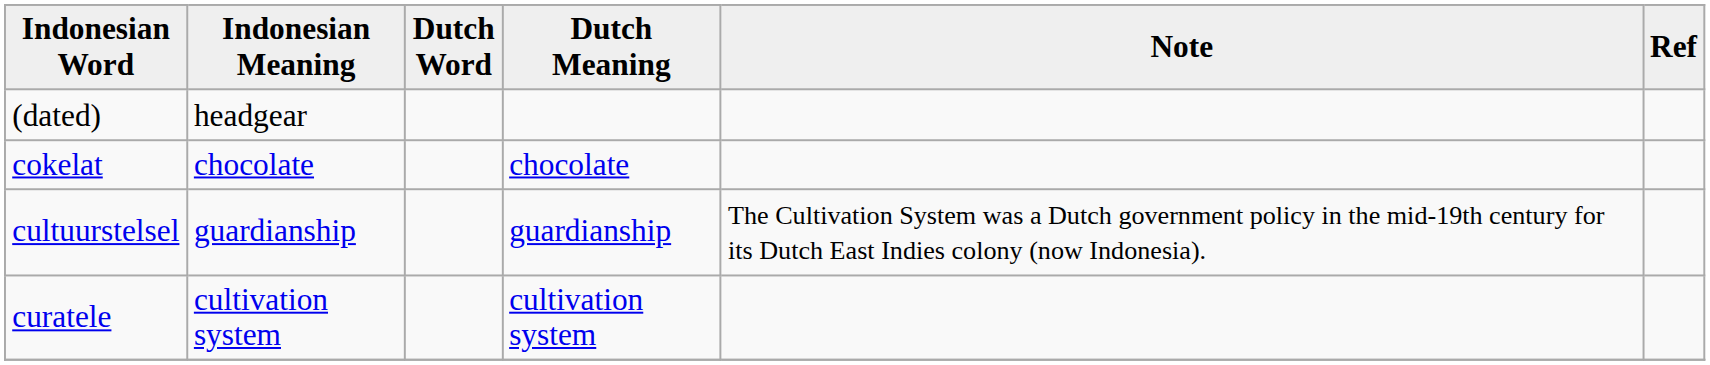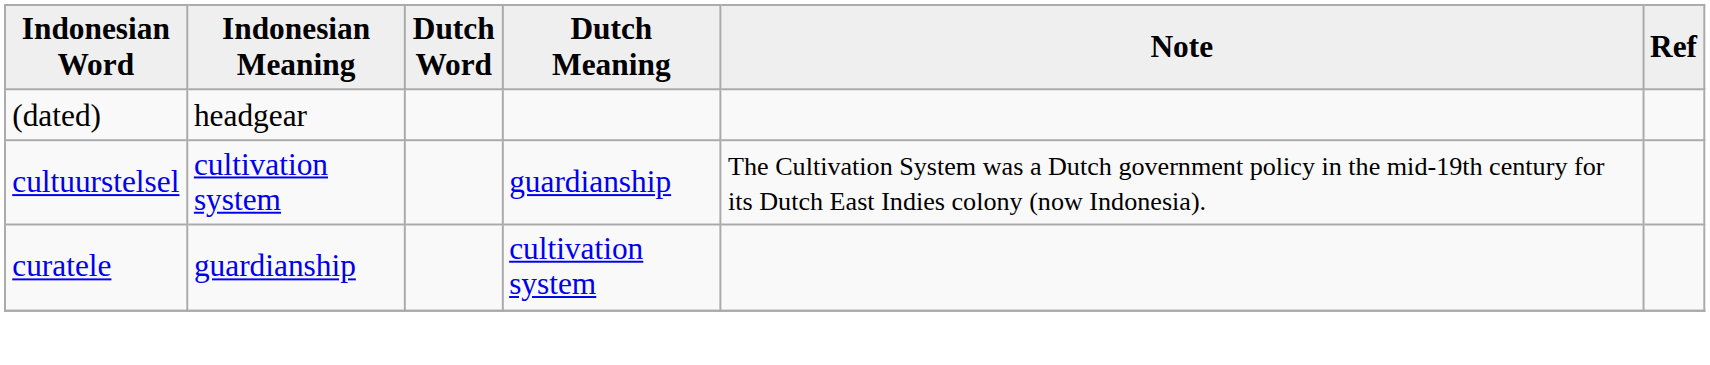- row: cokelat | chocolate | chocolate
cultuurstelsel | Indonesian Meaning: guardianship -> cultivation system
curatele | Indonesian Meaning: cultivation system -> guardianship
